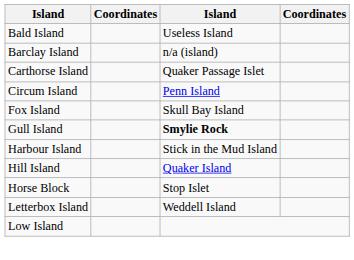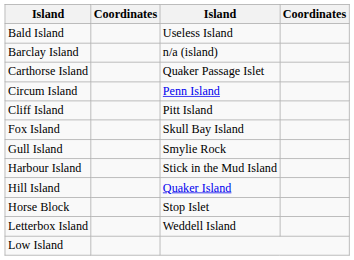+ row: Cliff Island | Pitt Island
Gull Island | column 3: bold -> normal
